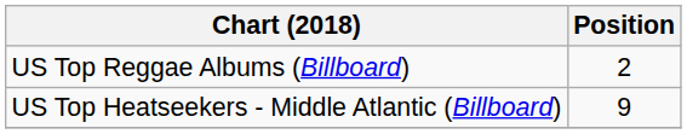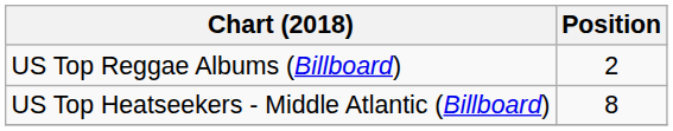US Top Heatseekers - Middle Atlantic (Billboard) | Position: 9 -> 8
